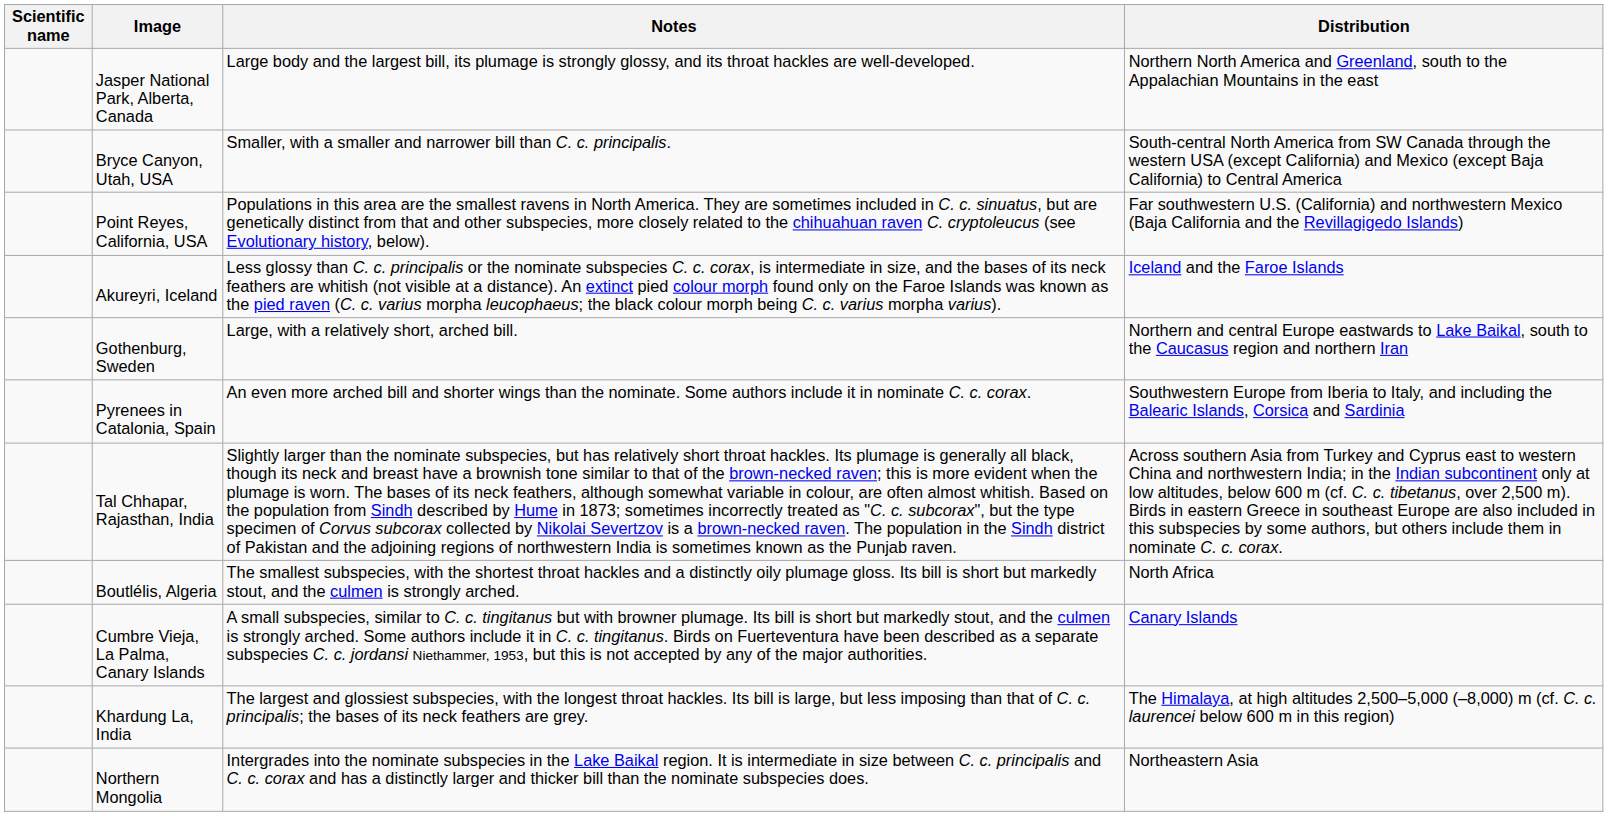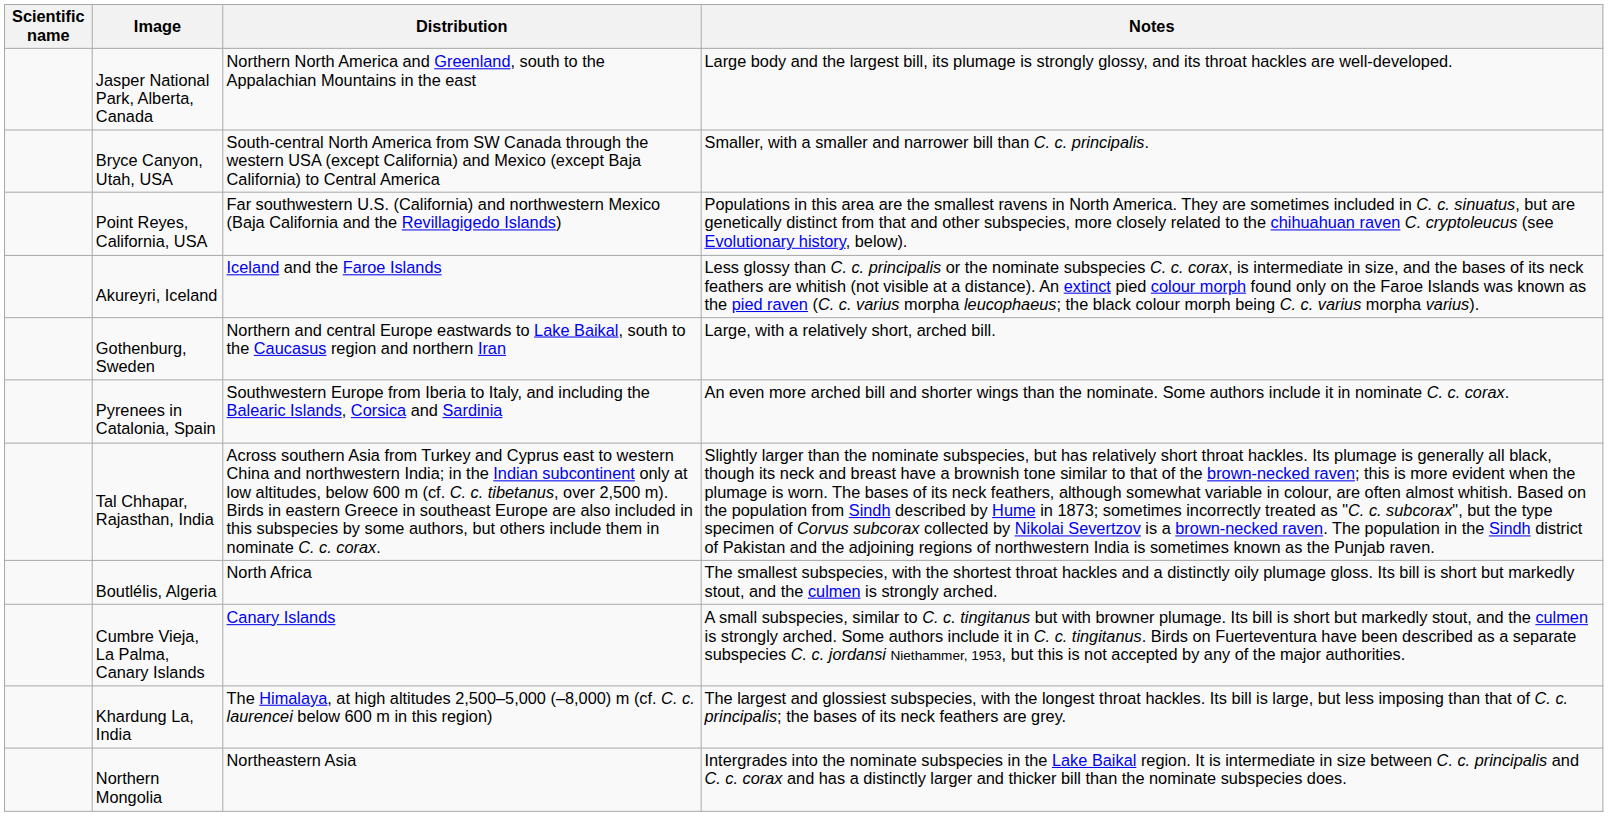columns swapped: Distribution <-> Notes
